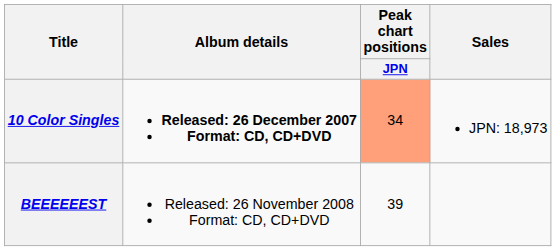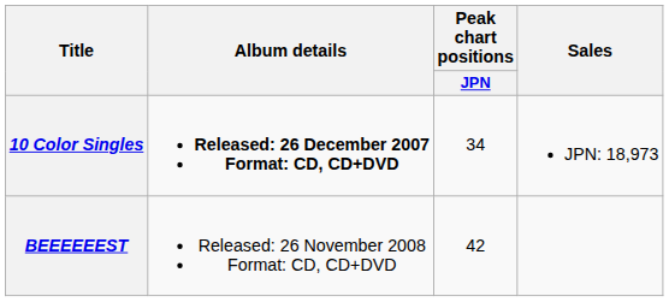10 Color Singles | Peak chart positions / JPN: lightsalmon background -> no background
BEEEEEEST | Peak chart positions / JPN: 39 -> 42
